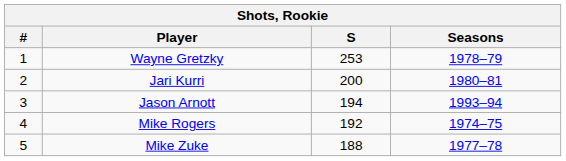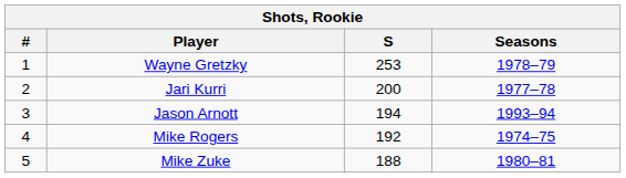Jari Kurri | Seasons: 1980–81 -> 1977–78
Mike Zuke | Seasons: 1977–78 -> 1980–81
